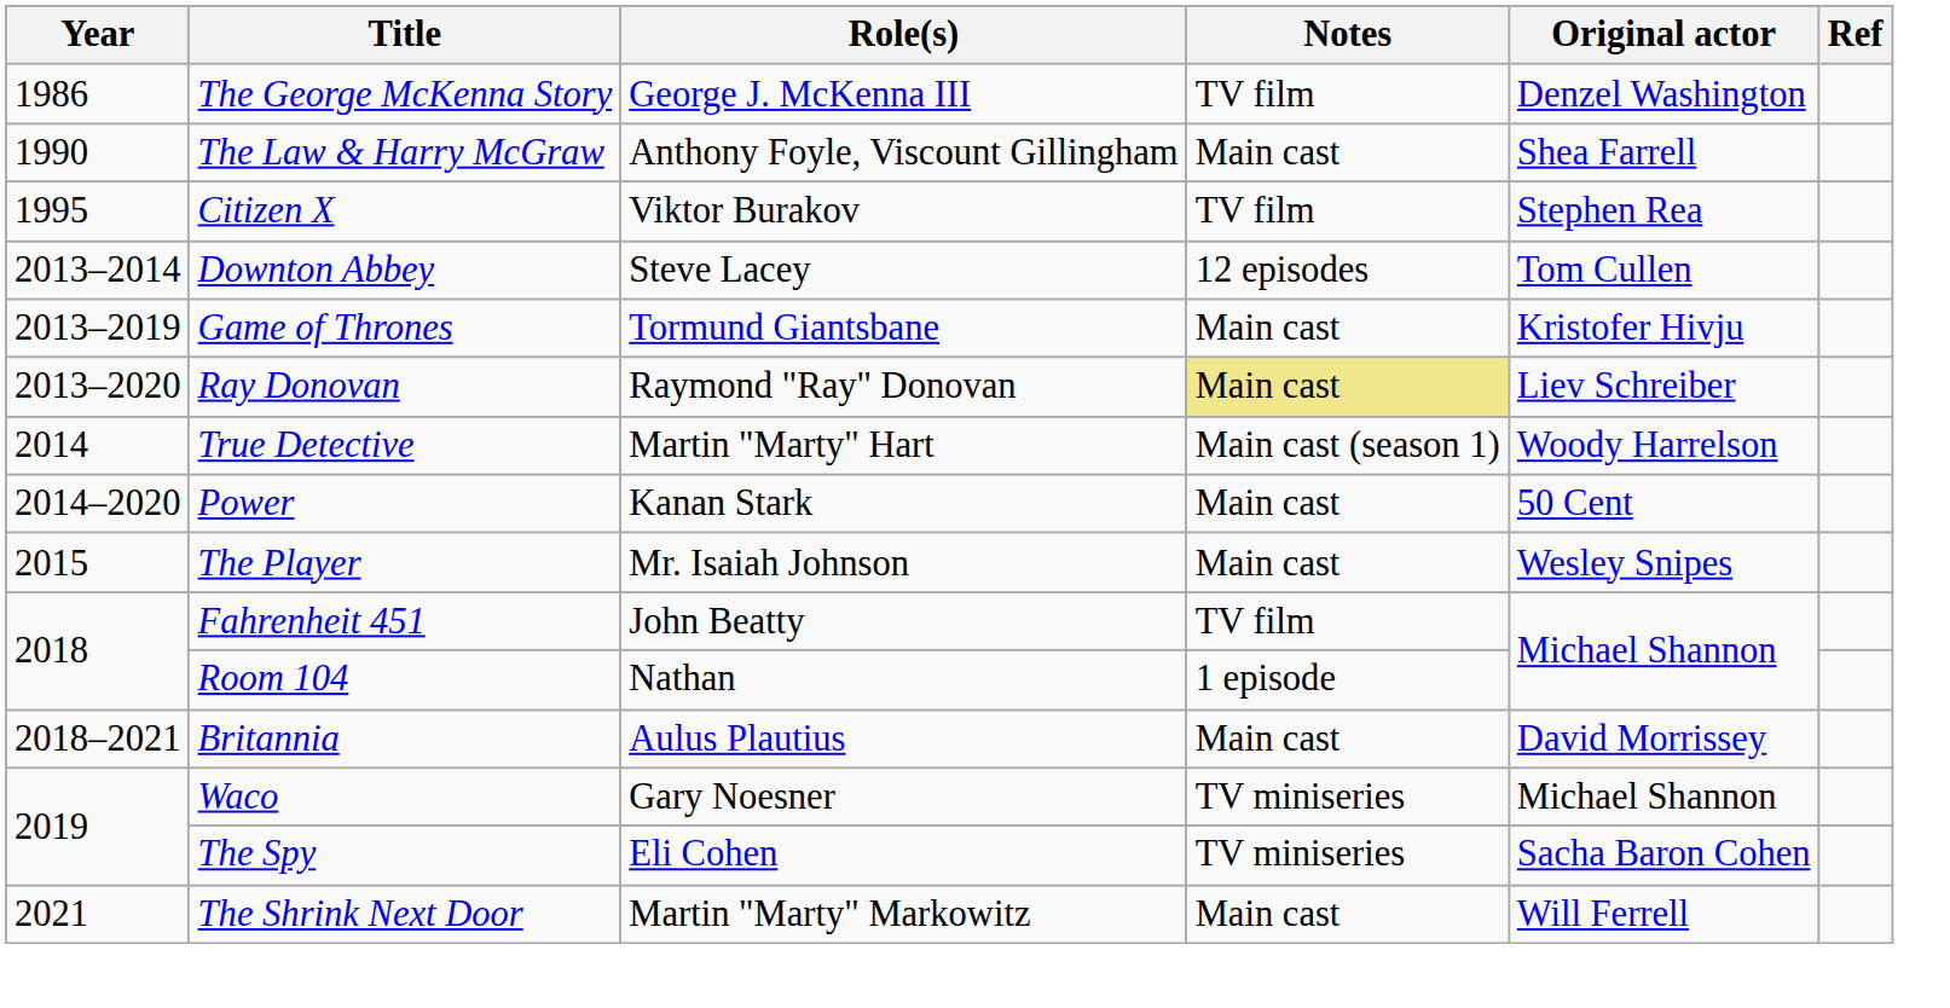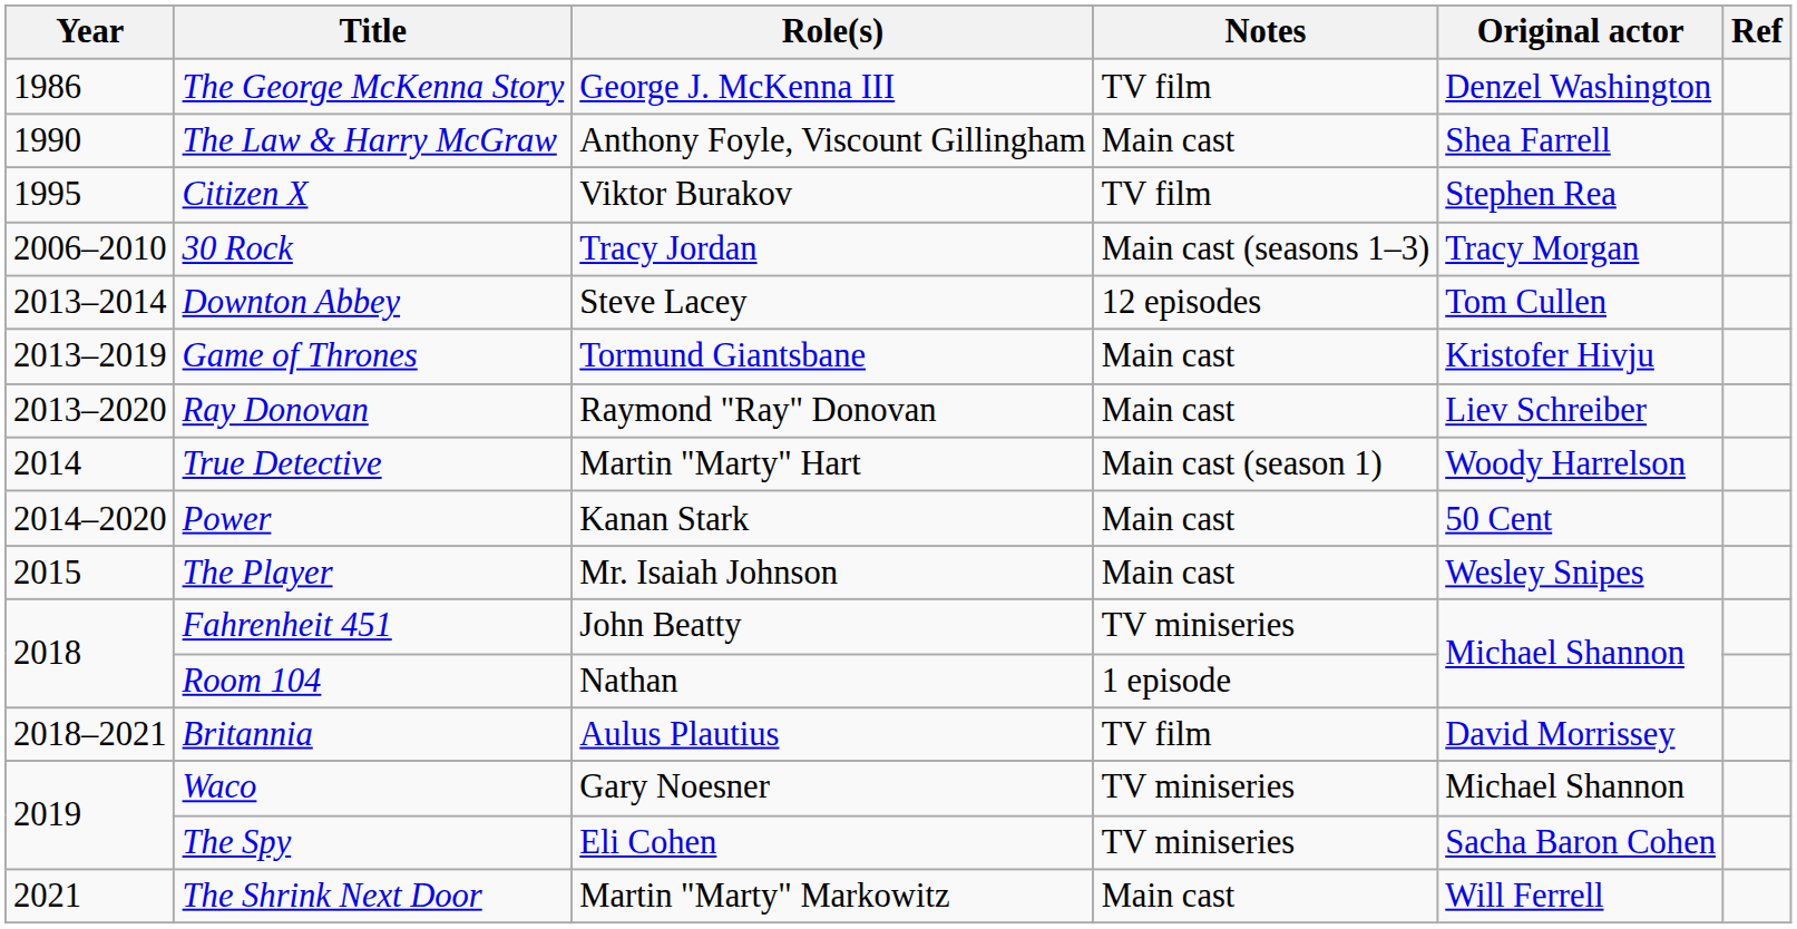+ row: 2006–2010 | 30 Rock | Tracy Jordan | Main cast (seasons 1–3) | Tracy Morgan
Ray Donovan | Notes: khaki background -> no background
Fahrenheit 451 | Notes: TV film -> TV miniseries
Britannia | Notes: Main cast -> TV film
